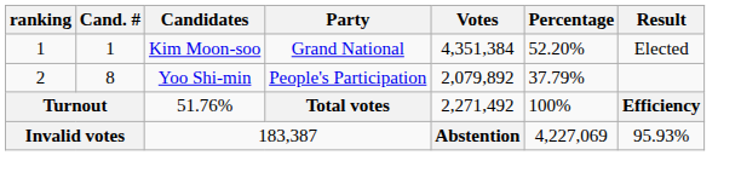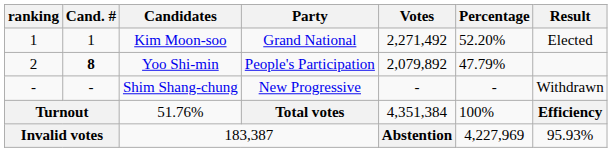Kim Moon-soo | Votes: 4,351,384 -> 2,271,492
Yoo Shi-min | Cand. #: normal -> bold
Yoo Shi-min | Percentage: 37.79% -> 47.79%
+ row: - | - | Shim Shang-chung | New Progressive | - | - | Withdrawn
51.76% | Votes: 2,271,492 -> 4,351,384
183,387 | Percentage: 4,227,069 -> 4,227,969
